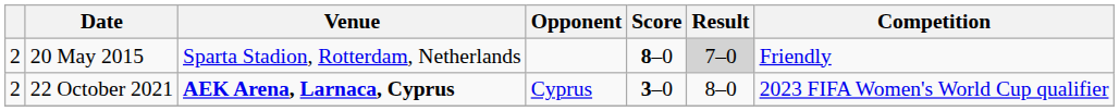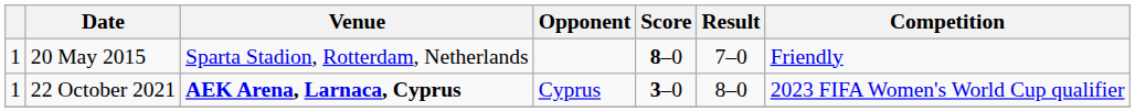20 May 2015 | column 1: 2 -> 1
20 May 2015 | Result: lightgrey background -> no background
22 October 2021 | column 1: 2 -> 1
